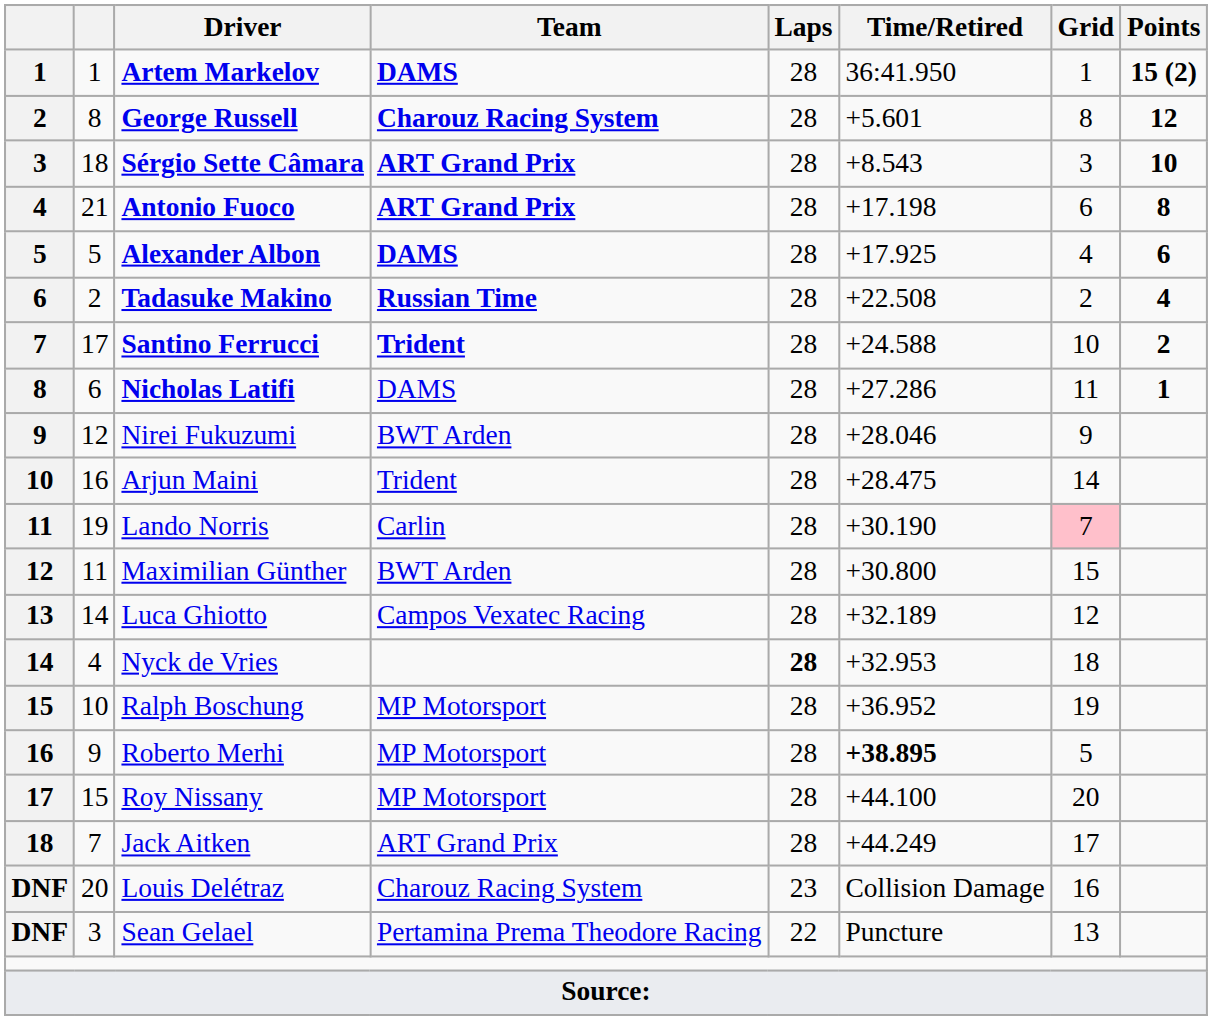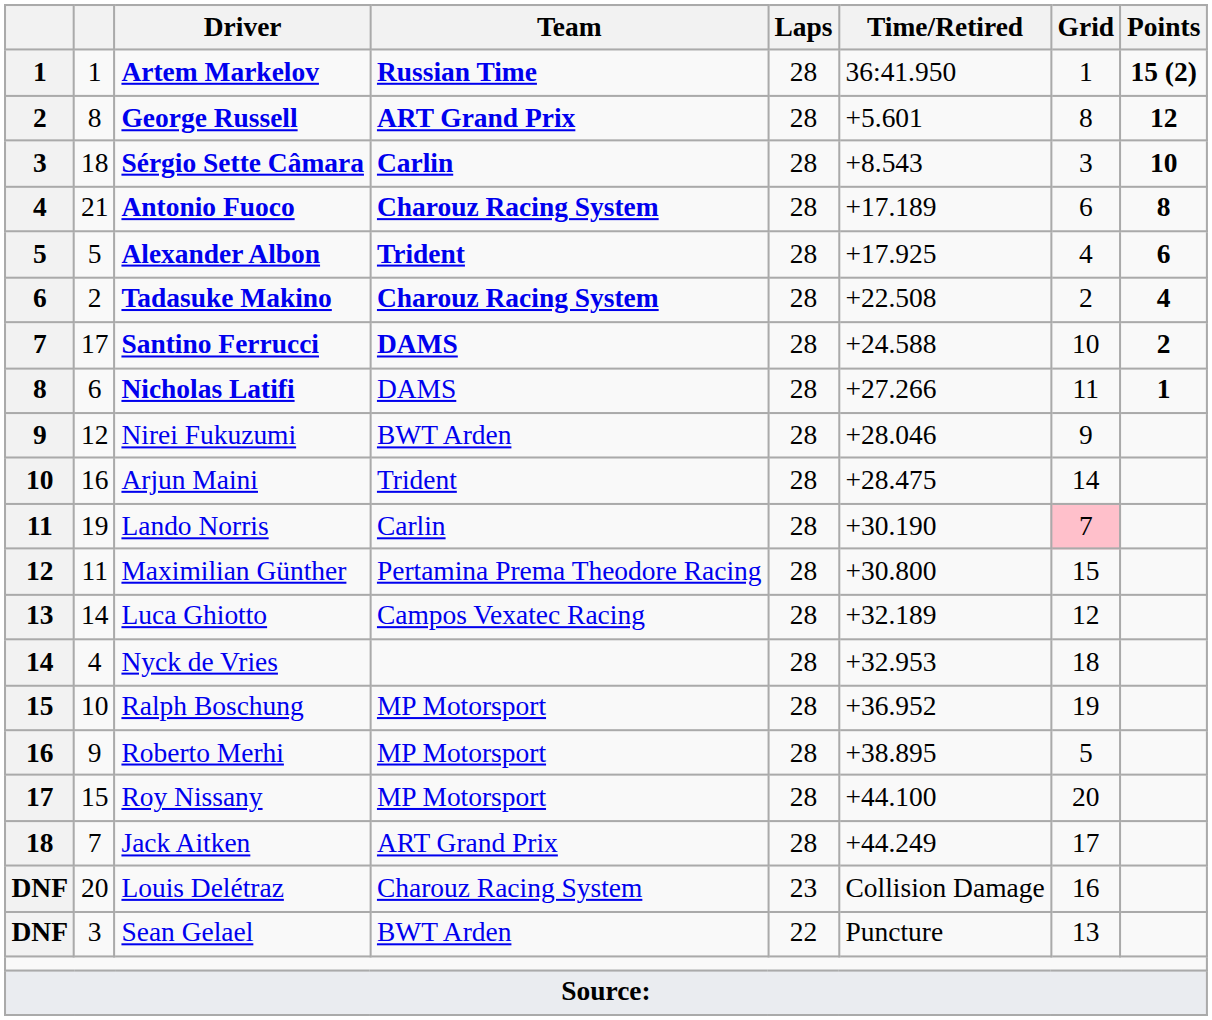Artem Markelov | Team: DAMS -> Russian Time
George Russell | Team: Charouz Racing System -> ART Grand Prix
Sérgio Sette Câmara | Team: ART Grand Prix -> Carlin
Antonio Fuoco | Team: ART Grand Prix -> Charouz Racing System
Antonio Fuoco | Time/Retired: +17.198 -> +17.189
Alexander Albon | Team: DAMS -> Trident
Tadasuke Makino | Team: Russian Time -> Charouz Racing System
Santino Ferrucci | Team: Trident -> DAMS
Nicholas Latifi | Time/Retired: +27.286 -> +27.266
Maximilian Günther | Team: BWT Arden -> Pertamina Prema Theodore Racing
Nyck de Vries | Laps: bold -> normal
Roberto Merhi | Time/Retired: bold -> normal
Sean Gelael | Team: Pertamina Prema Theodore Racing -> BWT Arden
